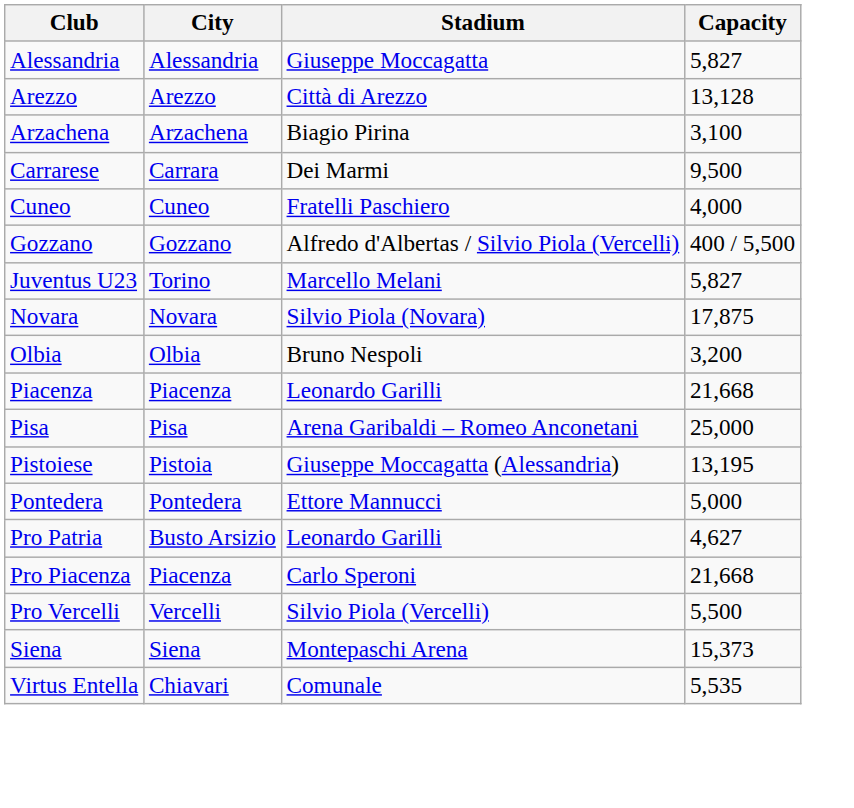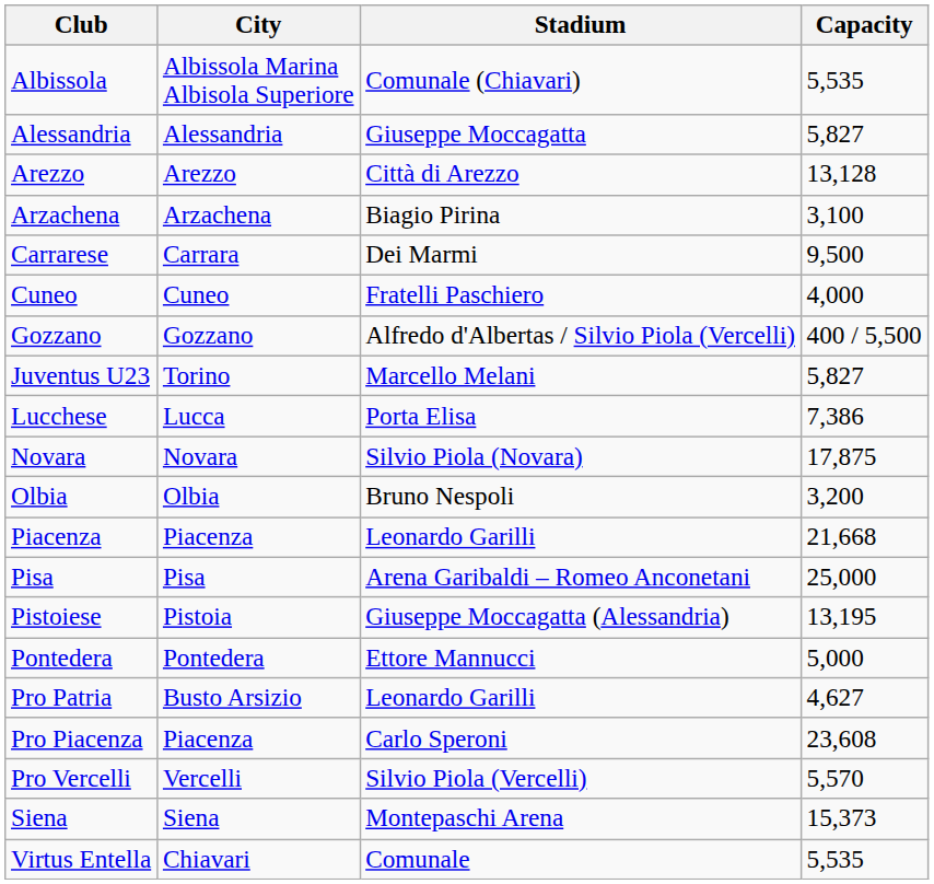+ row: Albissola | Albissola Marina Albisola Superiore | Comunale (Chiavari) | 5,535
+ row: Lucchese | Lucca | Porta Elisa | 7,386
Pro Piacenza | Capacity: 21,668 -> 23,608
Pro Vercelli | Capacity: 5,500 -> 5,570
